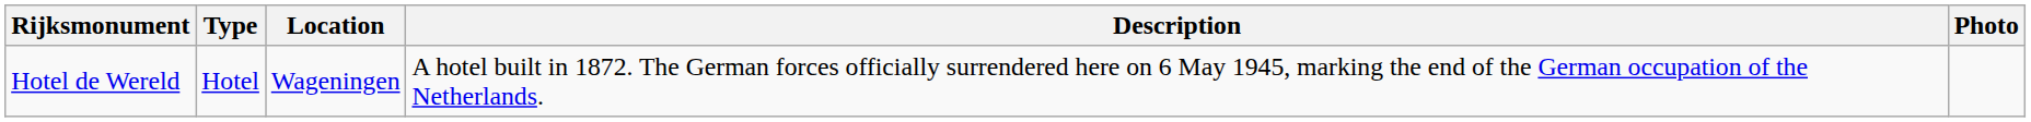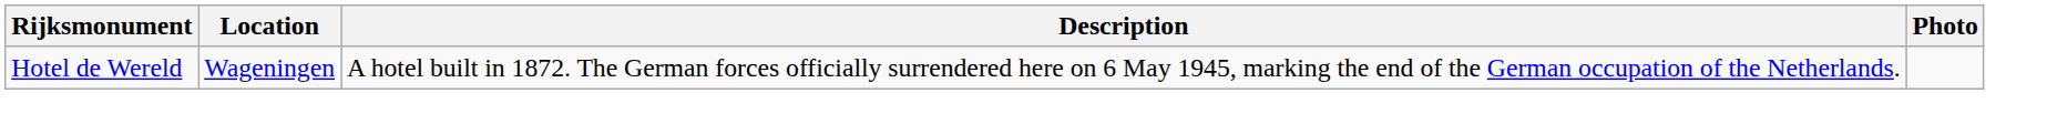- column: Type | Hotel
